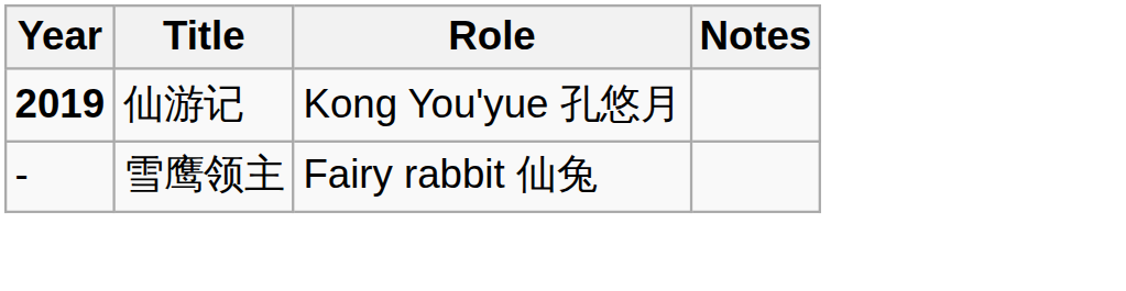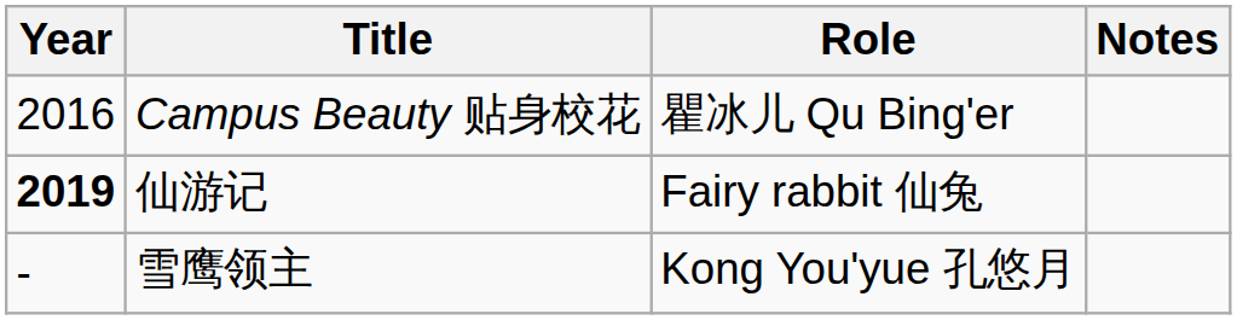+ row: 2016 | Campus Beauty 贴身校花 | 瞿冰儿 Qu Bing'er
仙游记 | Role: Kong You'yue 孔悠月 -> Fairy rabbit 仙兔
雪鹰领主 | Role: Fairy rabbit 仙兔 -> Kong You'yue 孔悠月
